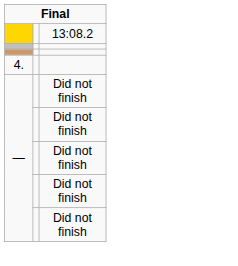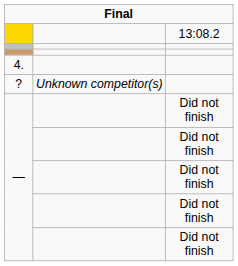+ row: ? | Unknown competitor(s)
